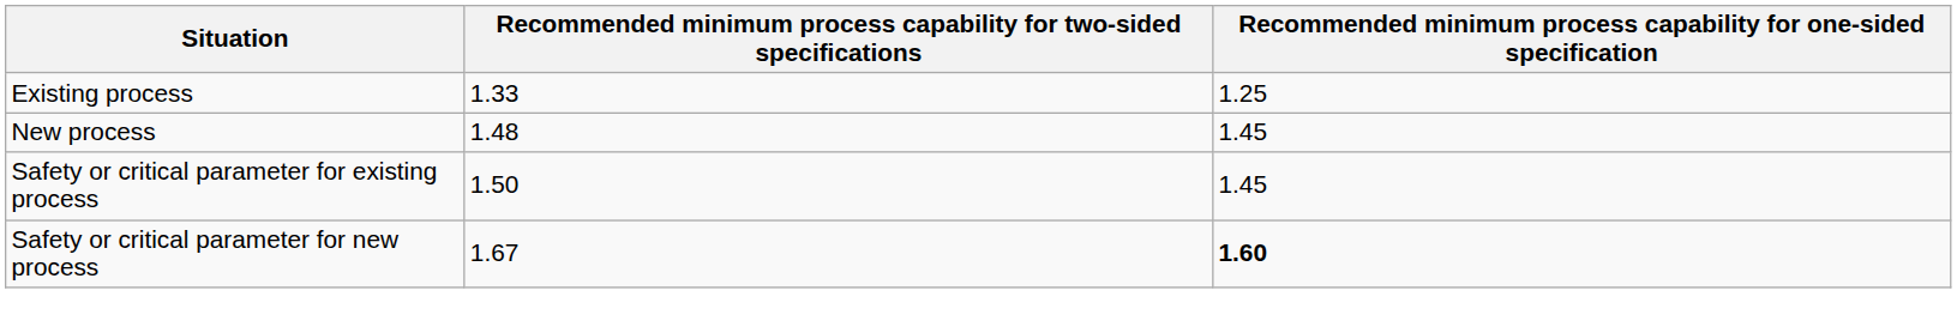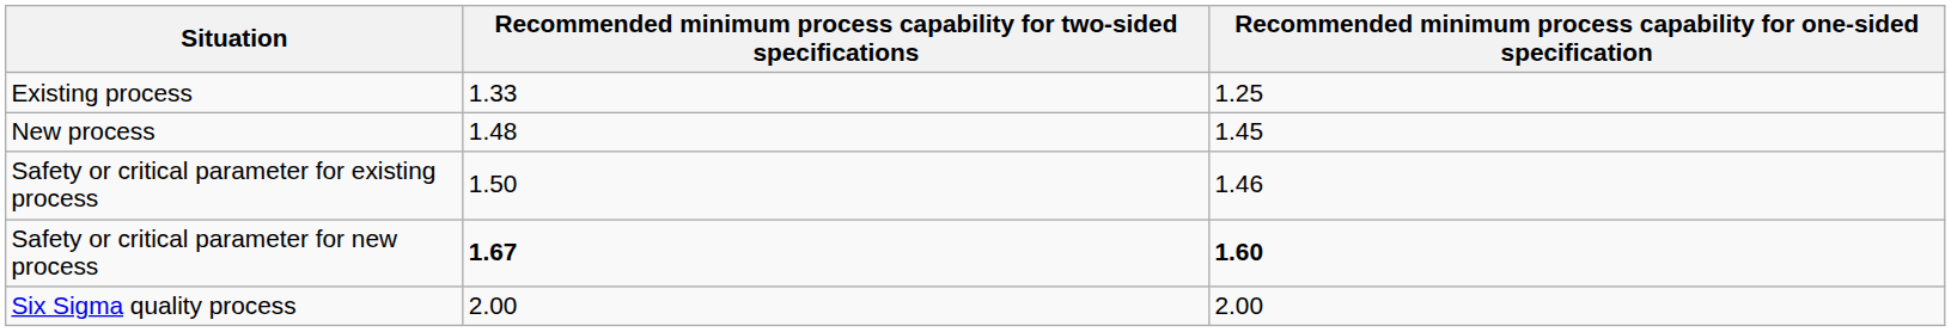Safety or critical parameter for existing process | column 3: 1.45 -> 1.46
Safety or critical parameter for new process | column 2: normal -> bold
+ row: Six Sigma quality process | 2.00 | 2.00
